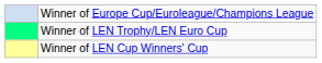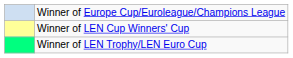rows swapped: Winner of LEN Cup Winners' Cup <-> Winner of LEN Trophy/LEN Euro Cup
